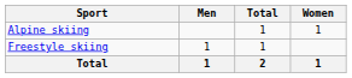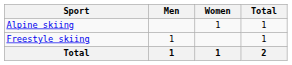columns swapped: Women <-> Total
